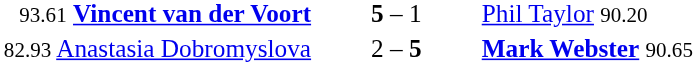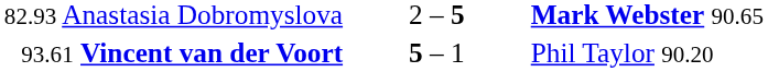rows swapped: 82.93 Anastasia Dobromyslova <-> 93.61 Vincent van der Voort
